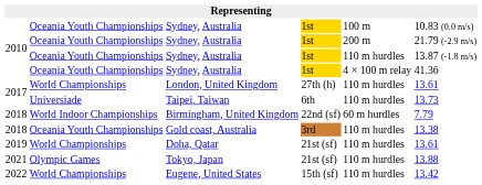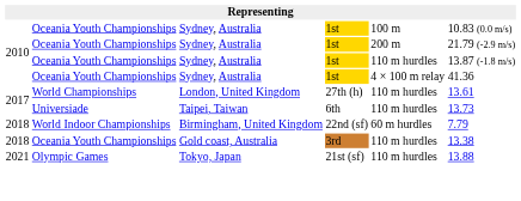- row: 2019 | World Championships | Doha, Qatar | 21st (sf) | 110 m hurdles | 13.61
- row: 2022 | World Championships | Eugene, United States | 15th (sf) | 110 m hurdles | 13.42
